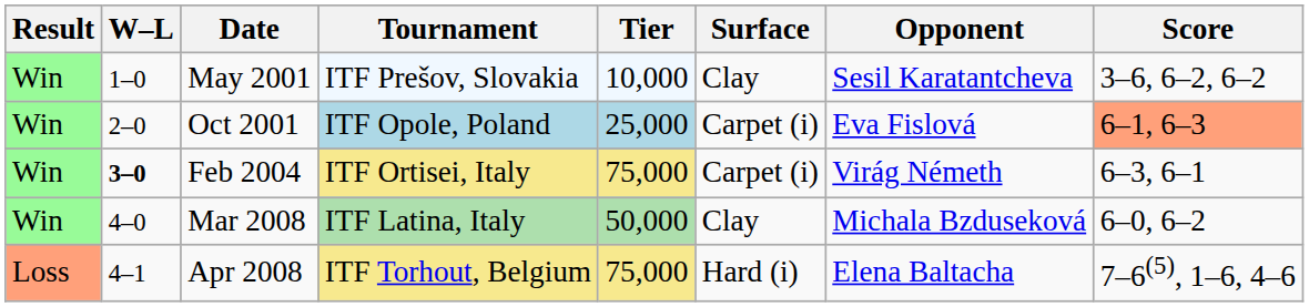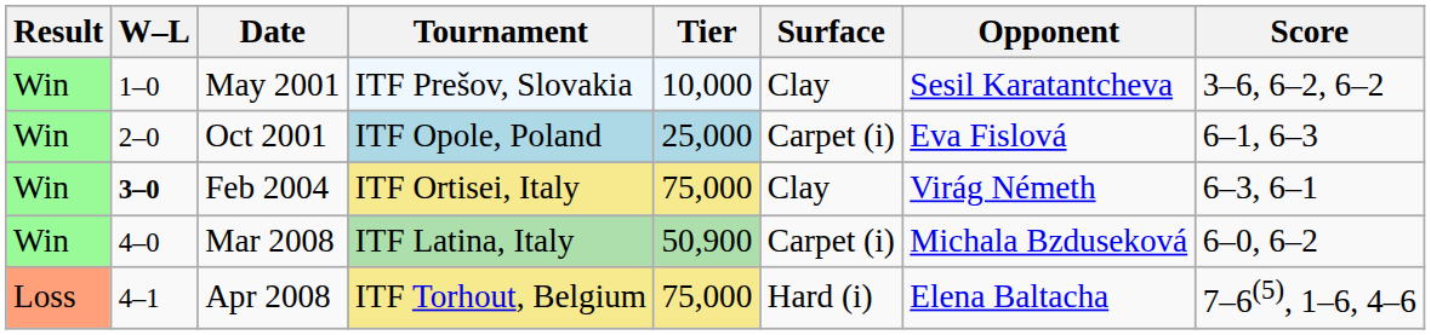Oct 2001 | Score: lightsalmon background -> no background
Feb 2004 | Surface: Carpet (i) -> Clay
Mar 2008 | Tier: 50,000 -> 50,900
Mar 2008 | Surface: Clay -> Carpet (i)
